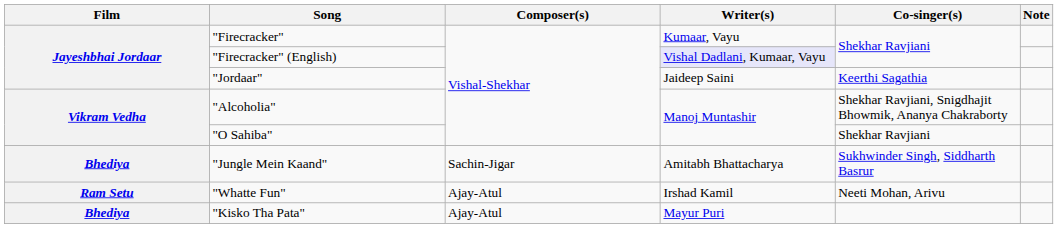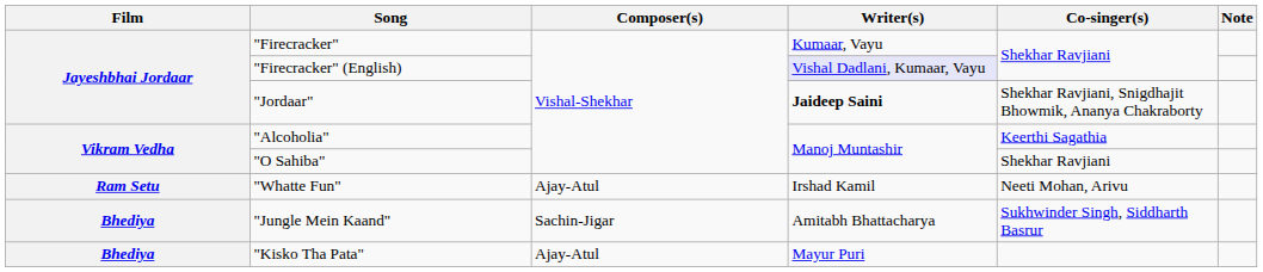"Jordaar" | Writer(s): normal -> bold
"Jordaar" | Co-singer(s): Keerthi Sagathia -> Shekhar Ravjiani, Snigdhajit Bhowmik, Ananya Chakraborty
"Alcoholia" | Co-singer(s): Shekhar Ravjiani, Snigdhajit Bhowmik, Ananya Chakraborty -> Keerthi Sagathia
rows swapped: "Jungle Mein Kaand" <-> "Whatte Fun"
